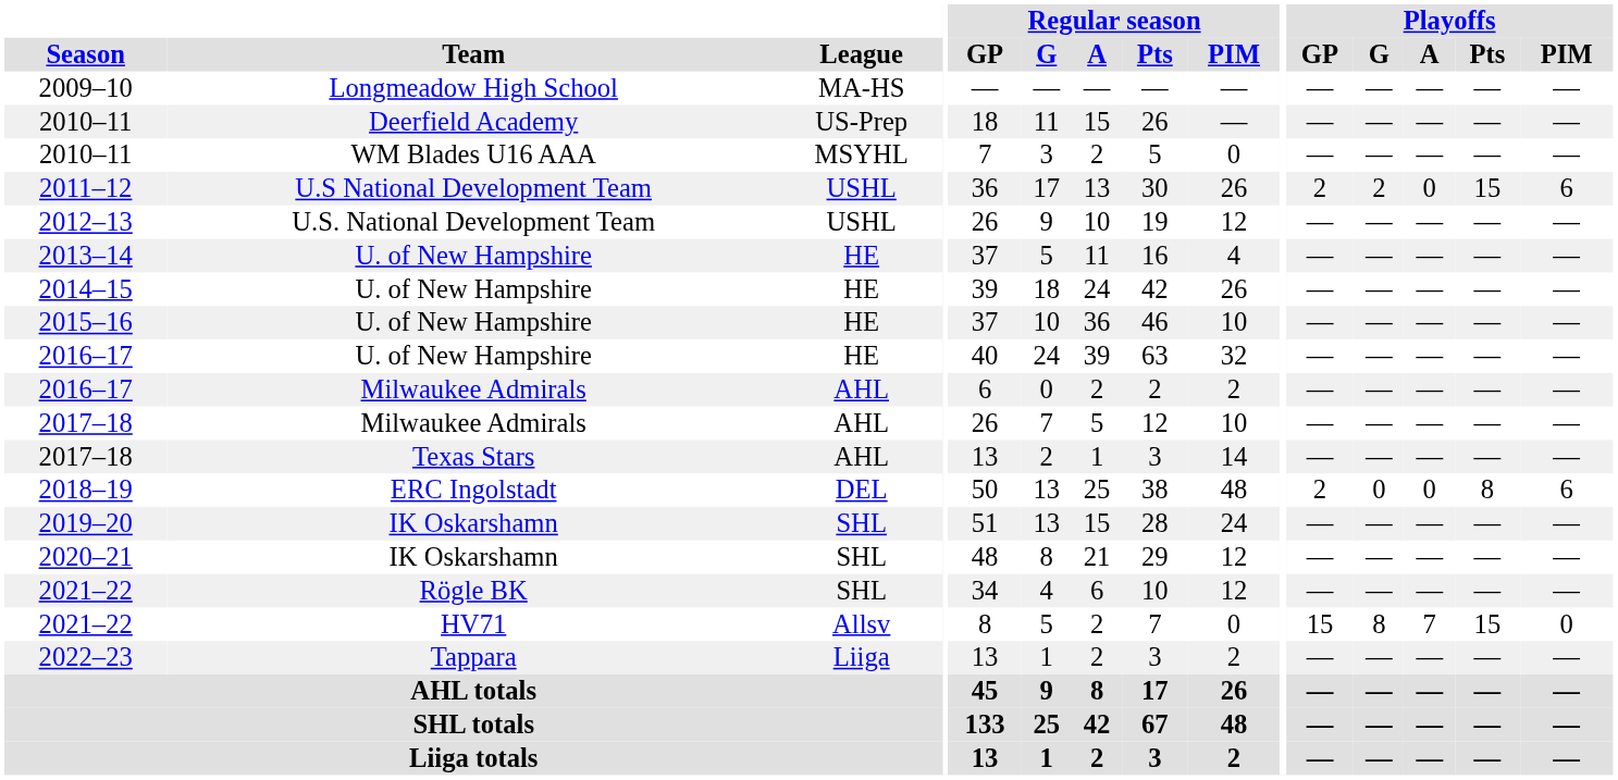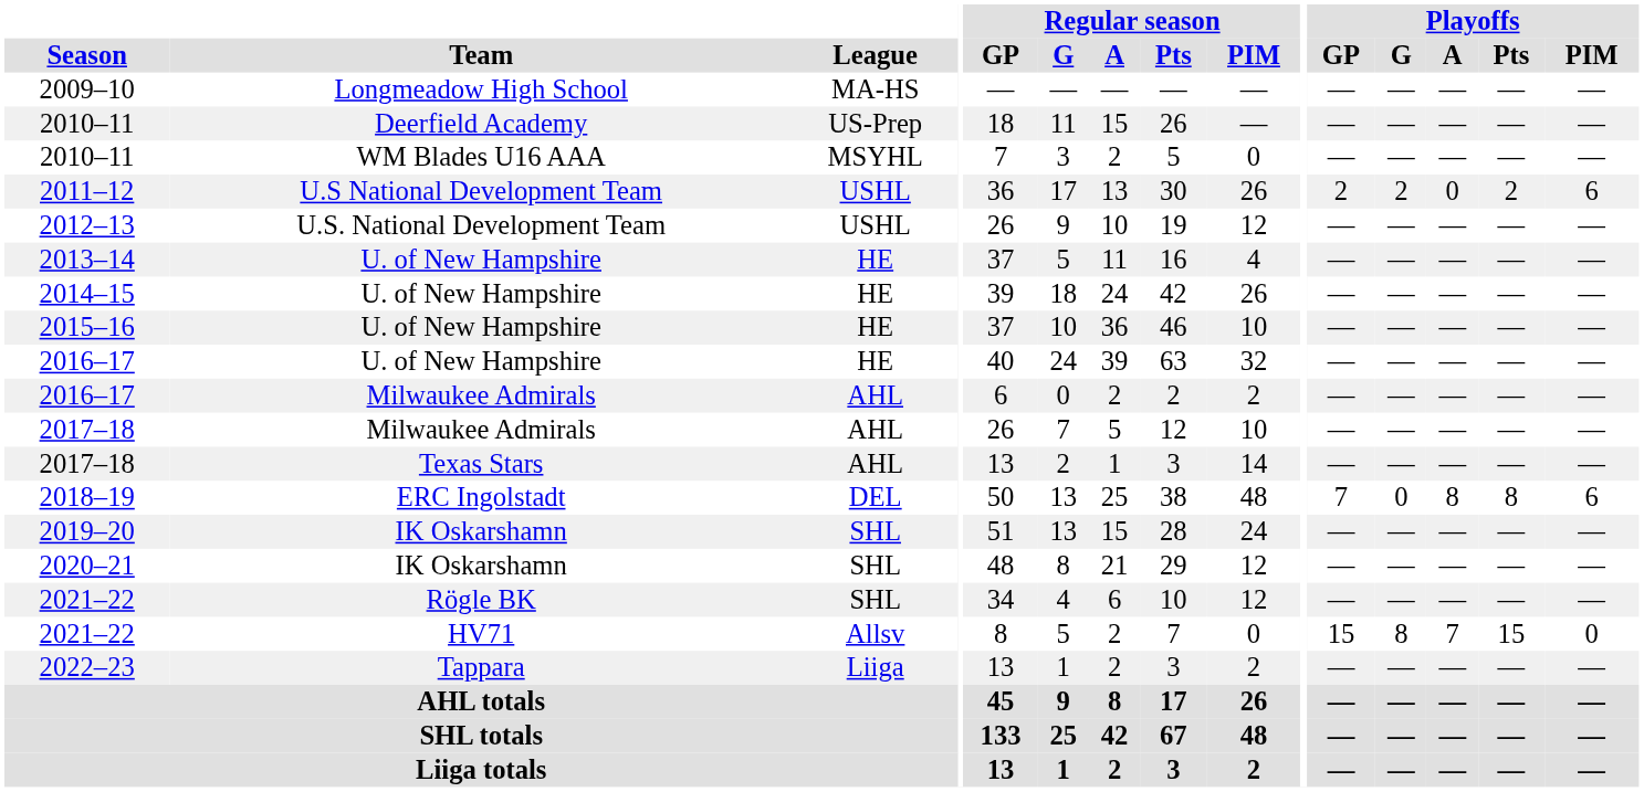2011–12 | Playoffs / Pts: 15 -> 2
2018–19 | Playoffs / GP: 2 -> 7
2018–19 | Playoffs / A: 0 -> 8
